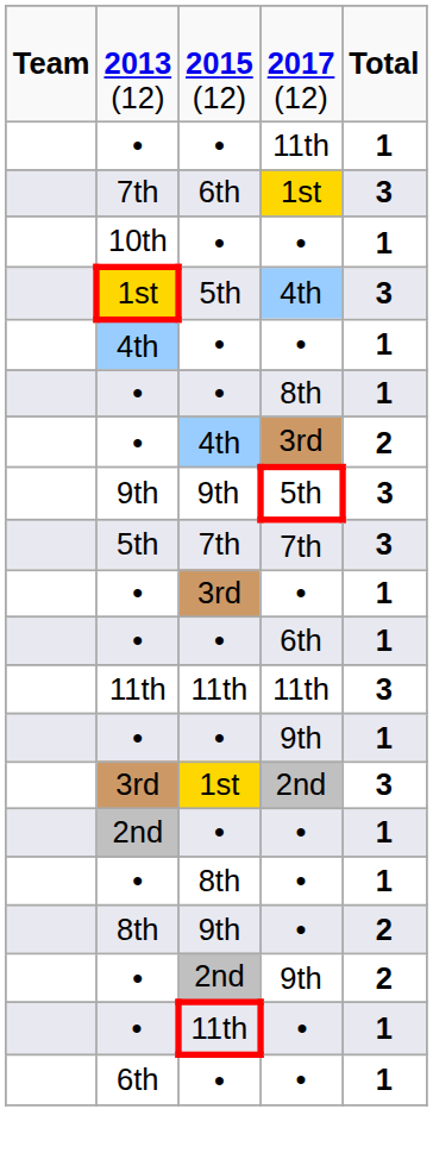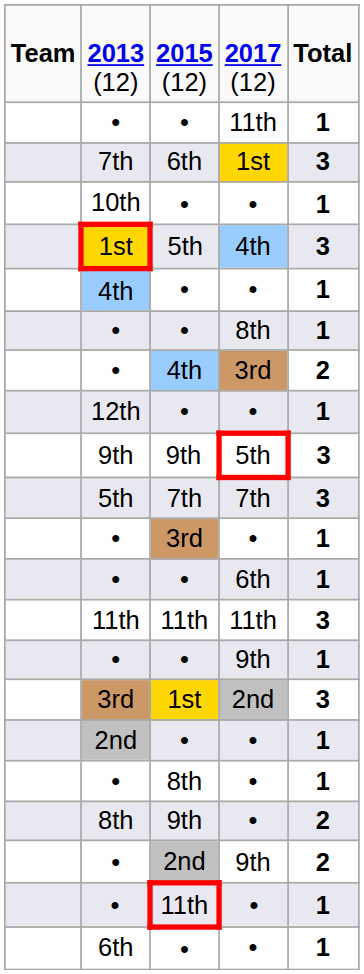+ row: 12th | • | • | 1
